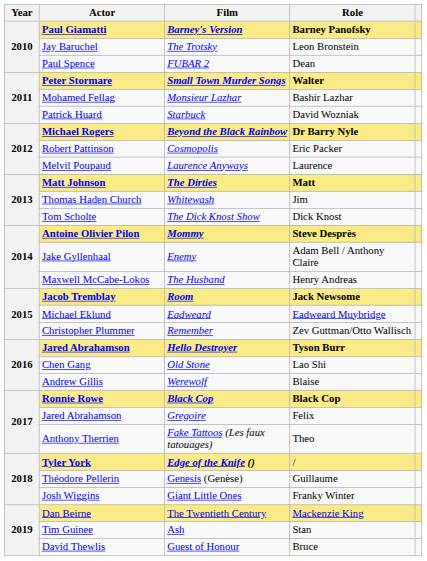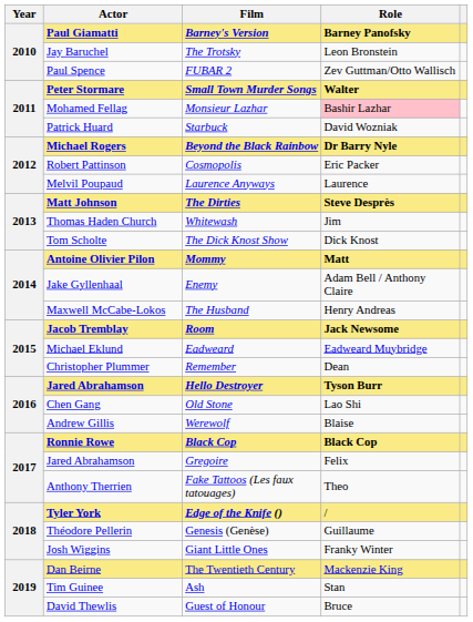FUBAR 2 | Role: Dean -> Zev Guttman/Otto Wallisch
Monsieur Lazhar | Role: no background -> pink background
The Dirties | Role: Matt -> Steve Desprès
Mommy | Role: Steve Desprès -> Matt
Remember | Role: Zev Guttman/Otto Wallisch -> Dean
